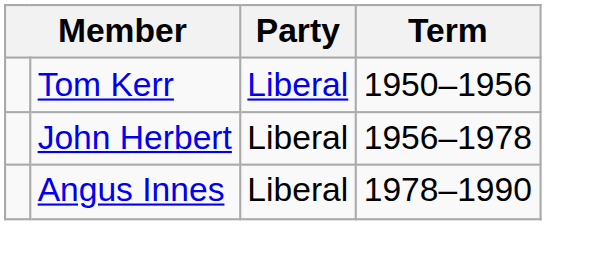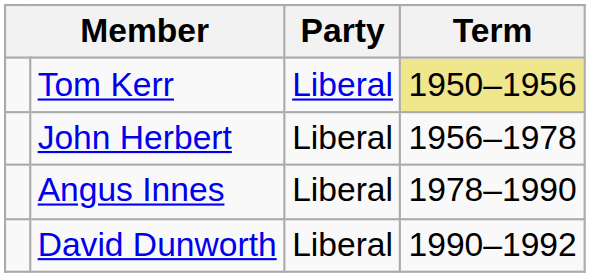Tom Kerr | Term: no background -> khaki background
+ row: David Dunworth | Liberal | 1990–1992
